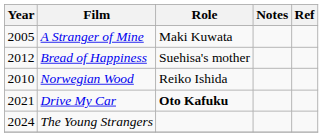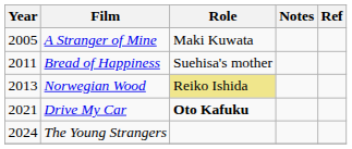Bread of Happiness | Year: 2012 -> 2011
Norwegian Wood | Year: 2010 -> 2013
Norwegian Wood | Role: no background -> khaki background
